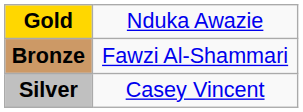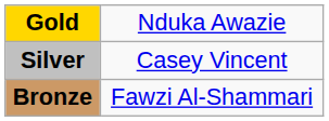rows swapped: Silver <-> Bronze
